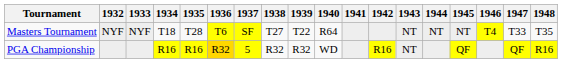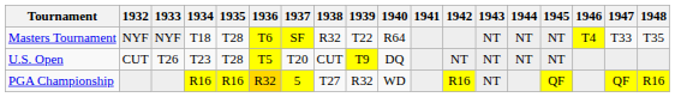Masters Tournament | 1938: T27 -> R32
+ row: U.S. Open | CUT | T26 | T23 | T28 | T5 | T20 | CUT | T9 | DQ | NT | NT | NT | NT
PGA Championship | 1938: R32 -> T27
